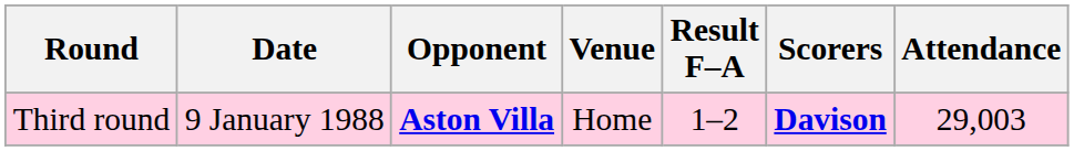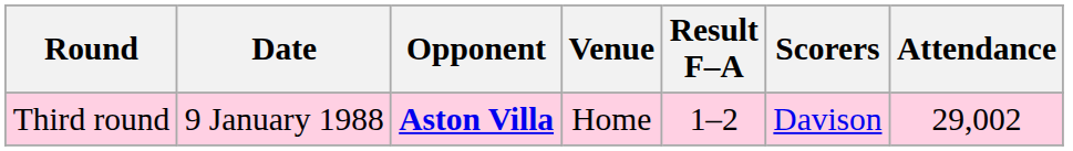Third round | Scorers: bold -> normal
Third round | Attendance: 29,003 -> 29,002
